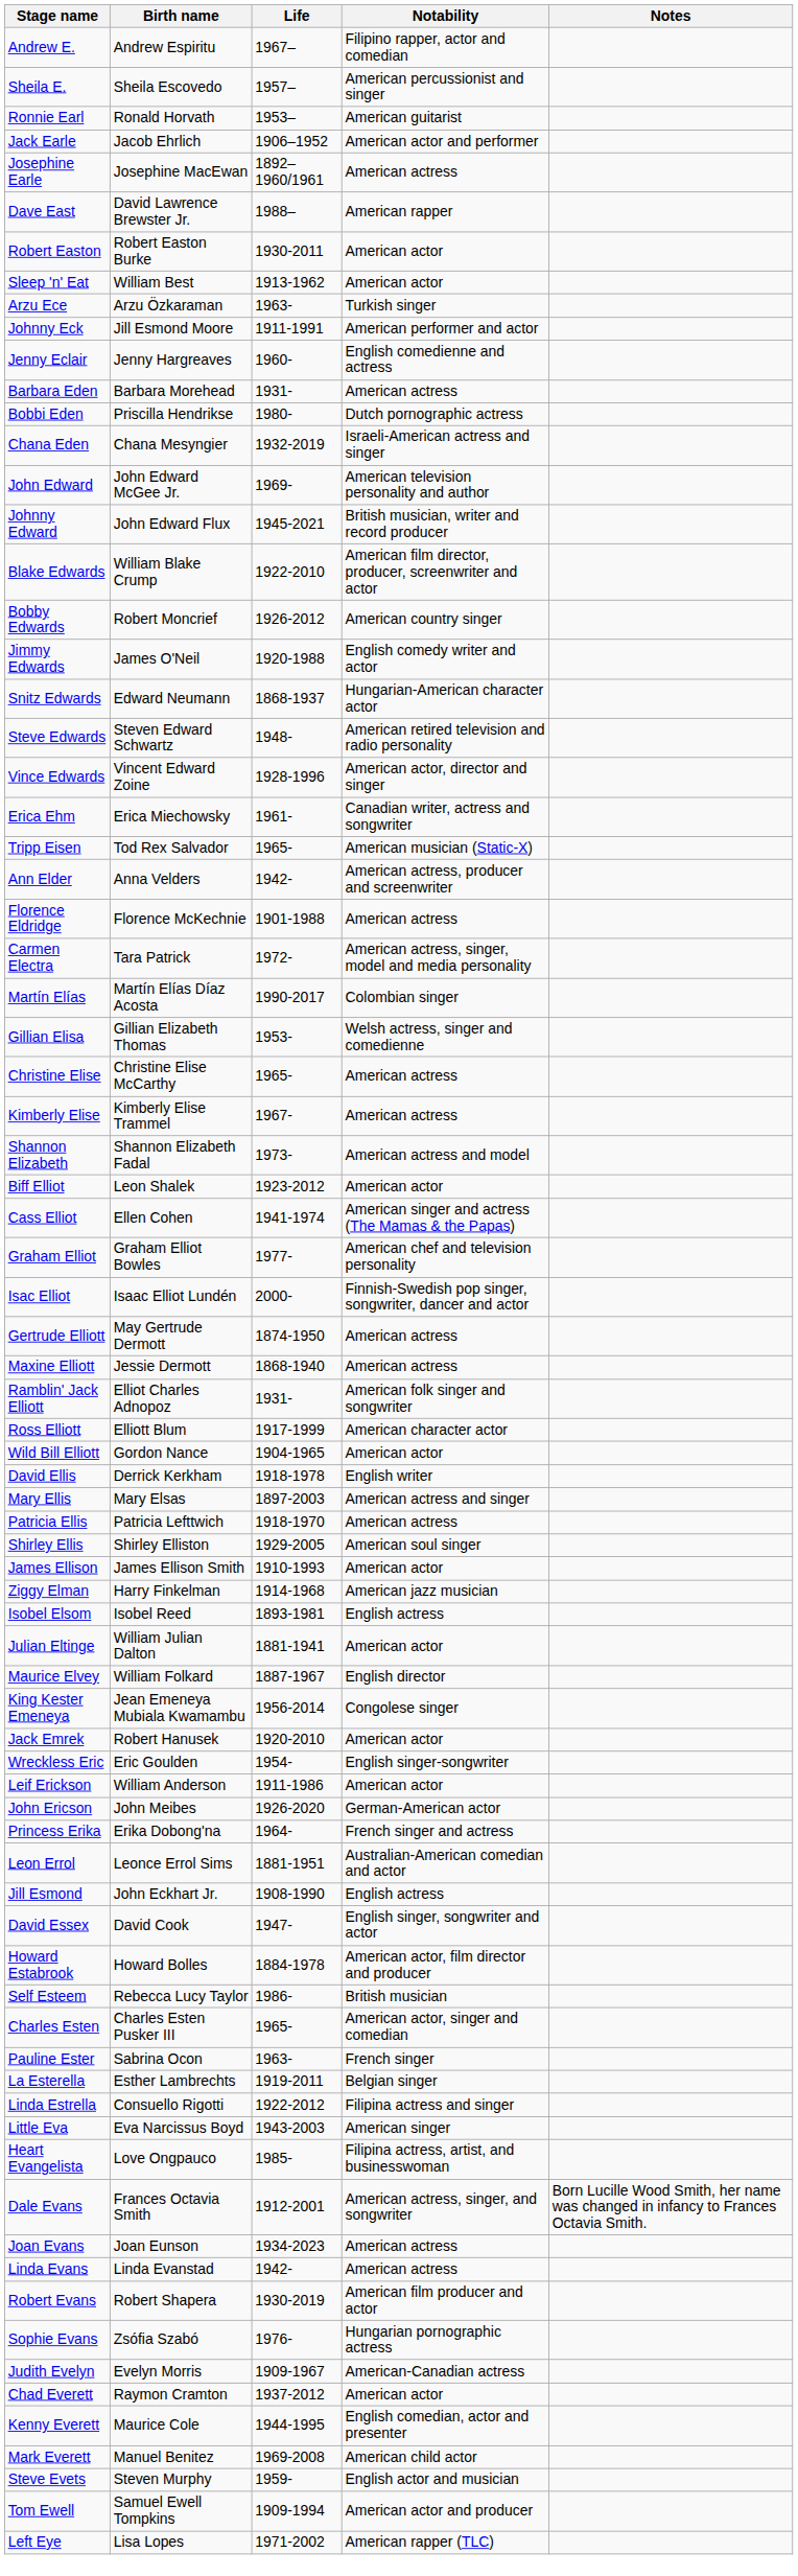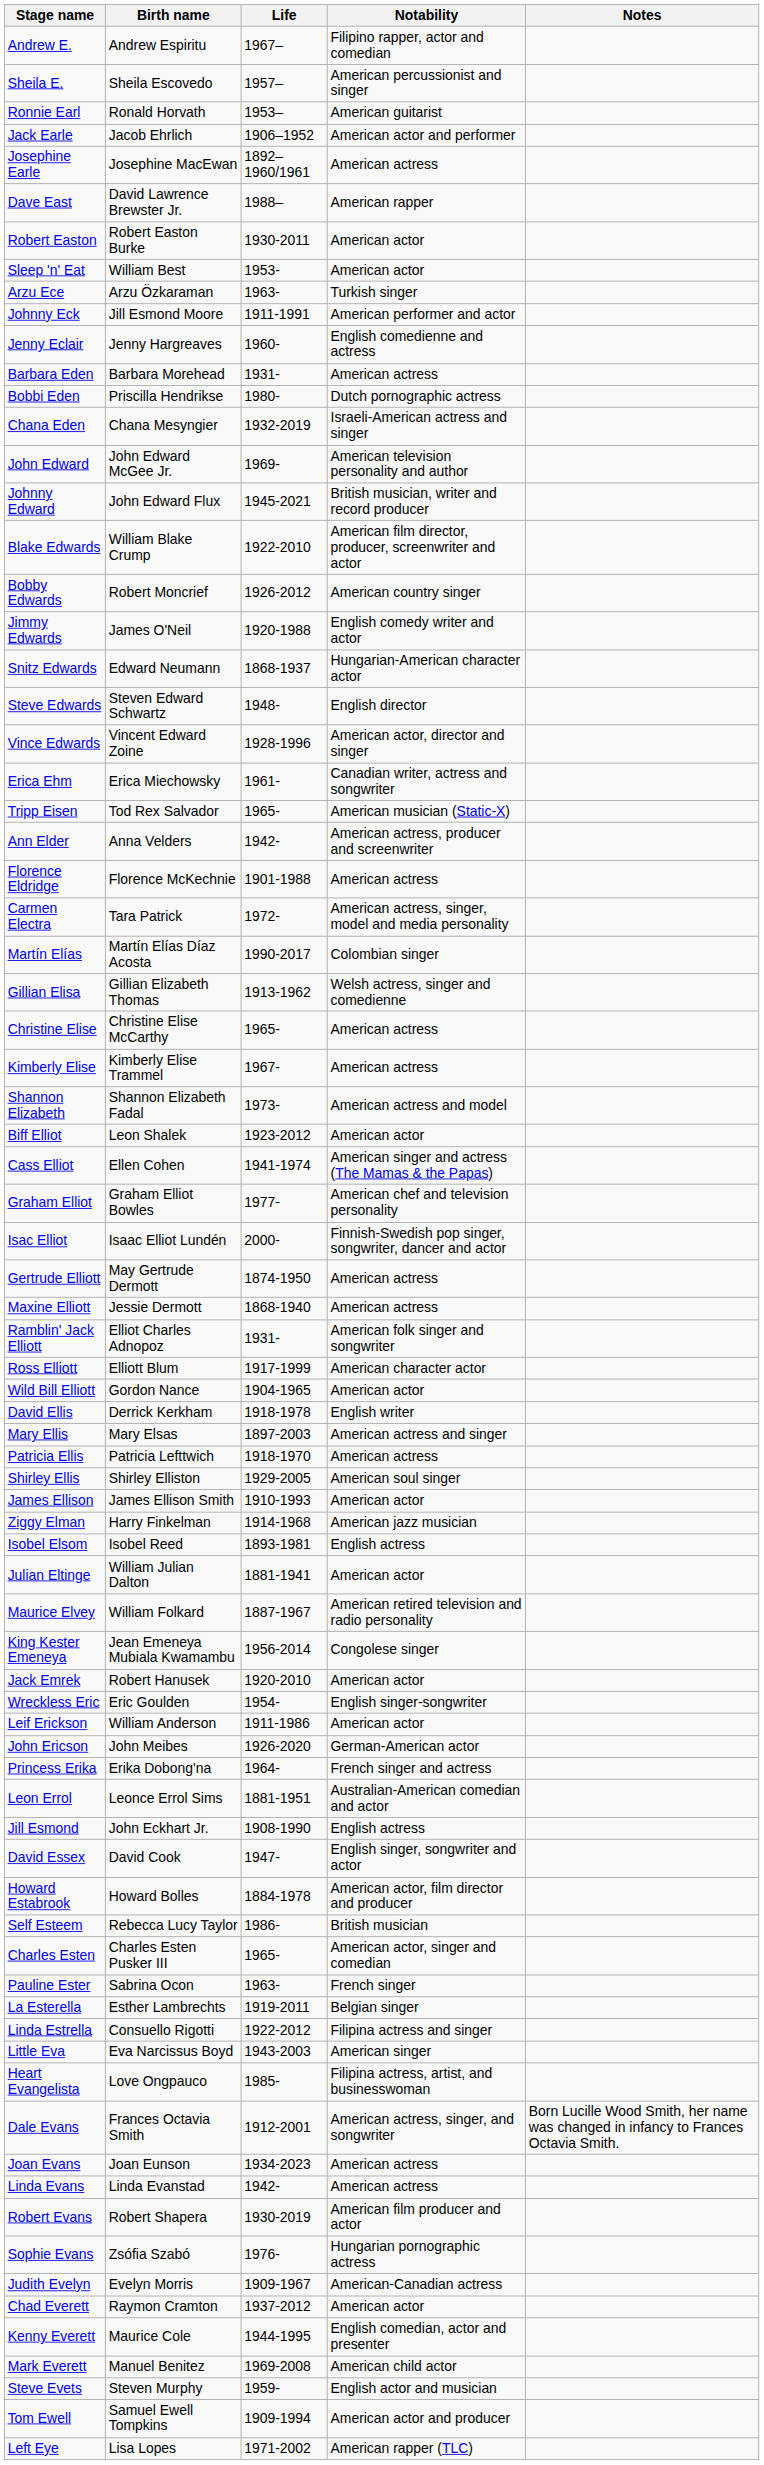Sleep 'n' Eat | Life: 1913-1962 -> 1953-
Steve Edwards | Notability: American retired television and radio personality -> English director
Gillian Elisa | Life: 1953- -> 1913-1962
Maurice Elvey | Notability: English director -> American retired television and radio personality
